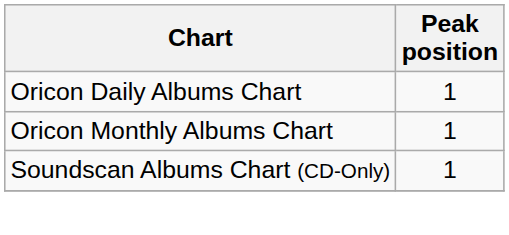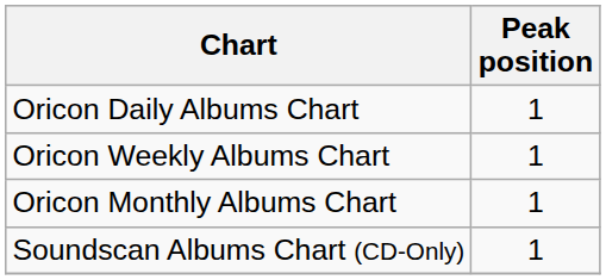+ row: Oricon Weekly Albums Chart | 1
